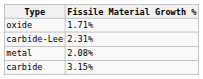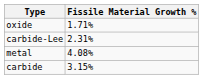metal | Fissile Material Growth %: 2.08% -> 4.08%
